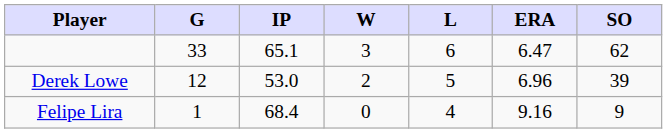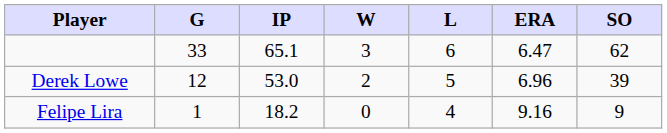Felipe Lira | IP: 68.4 -> 18.2
